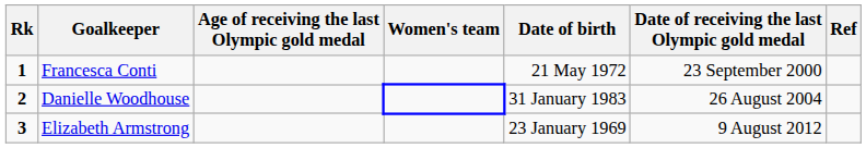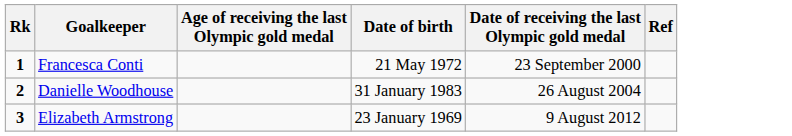- column: Women's team
